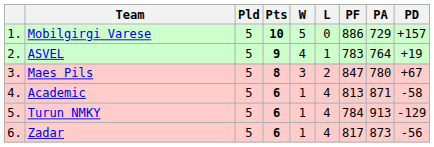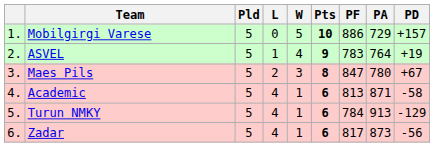columns swapped: Pts <-> L
